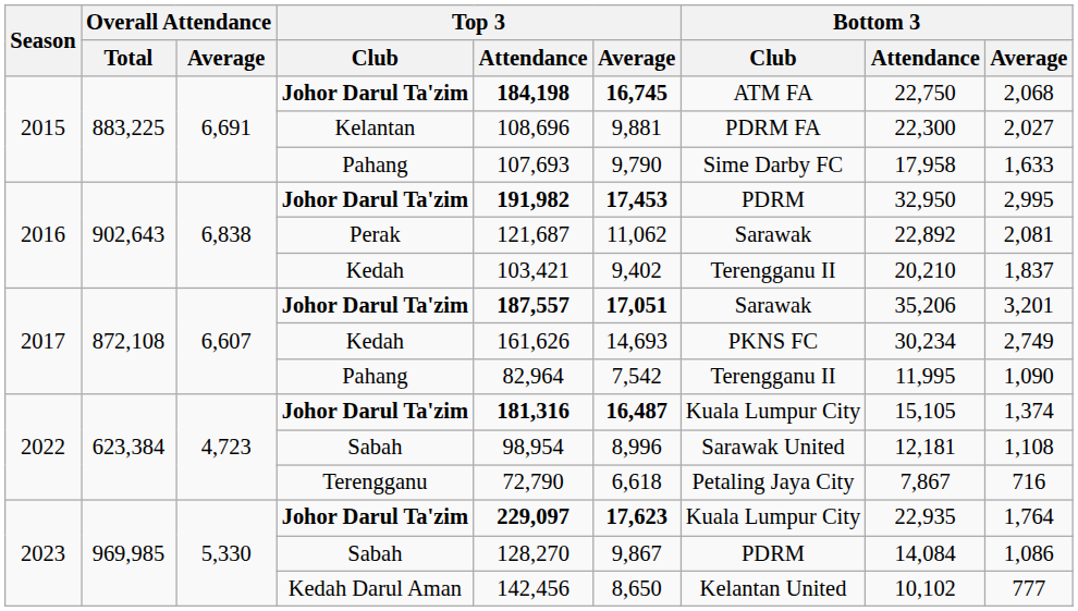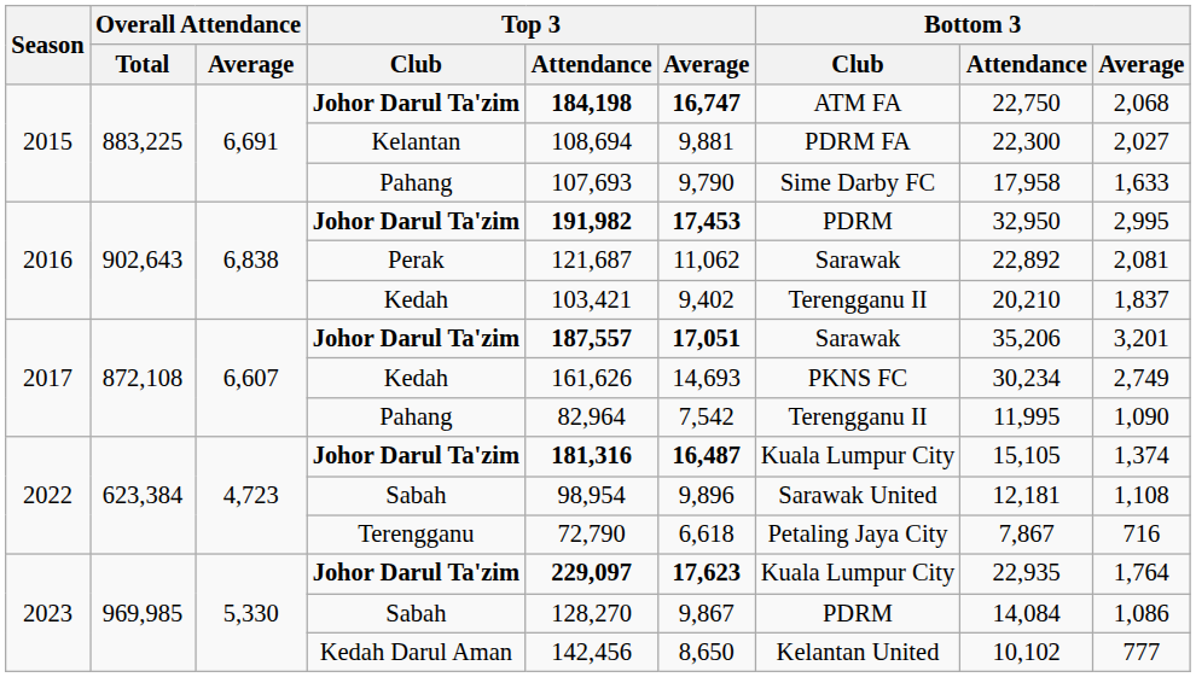2015 / Johor Darul Ta'zim | Top 3 / Average: 16,745 -> 16,747
Kelantan | Top 3 / Attendance: 108,696 -> 108,694
2022 / Sabah | Top 3 / Average: 8,996 -> 9,896
